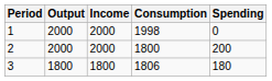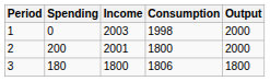columns swapped: Output <-> Spending
1 | Income: 2000 -> 2003
2 | Income: 2000 -> 2001
